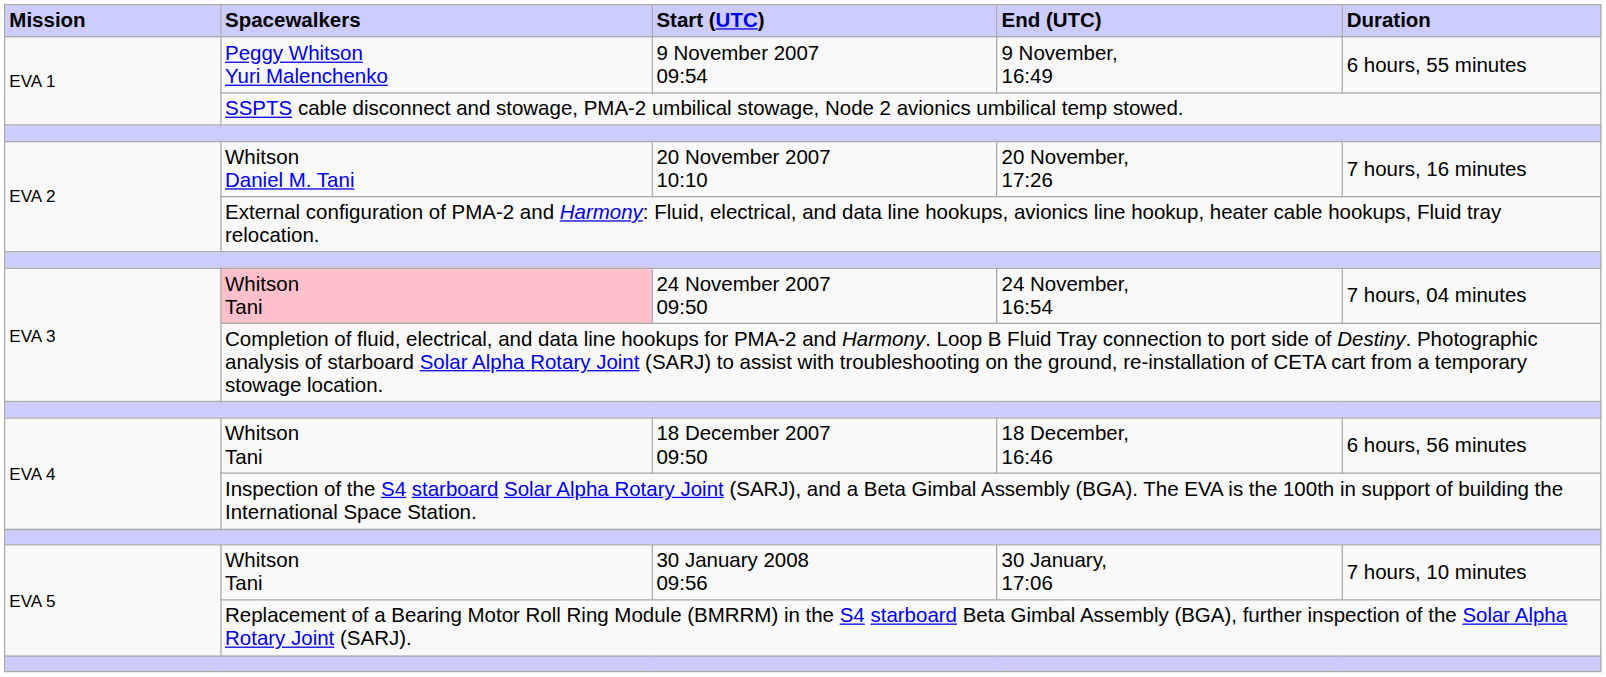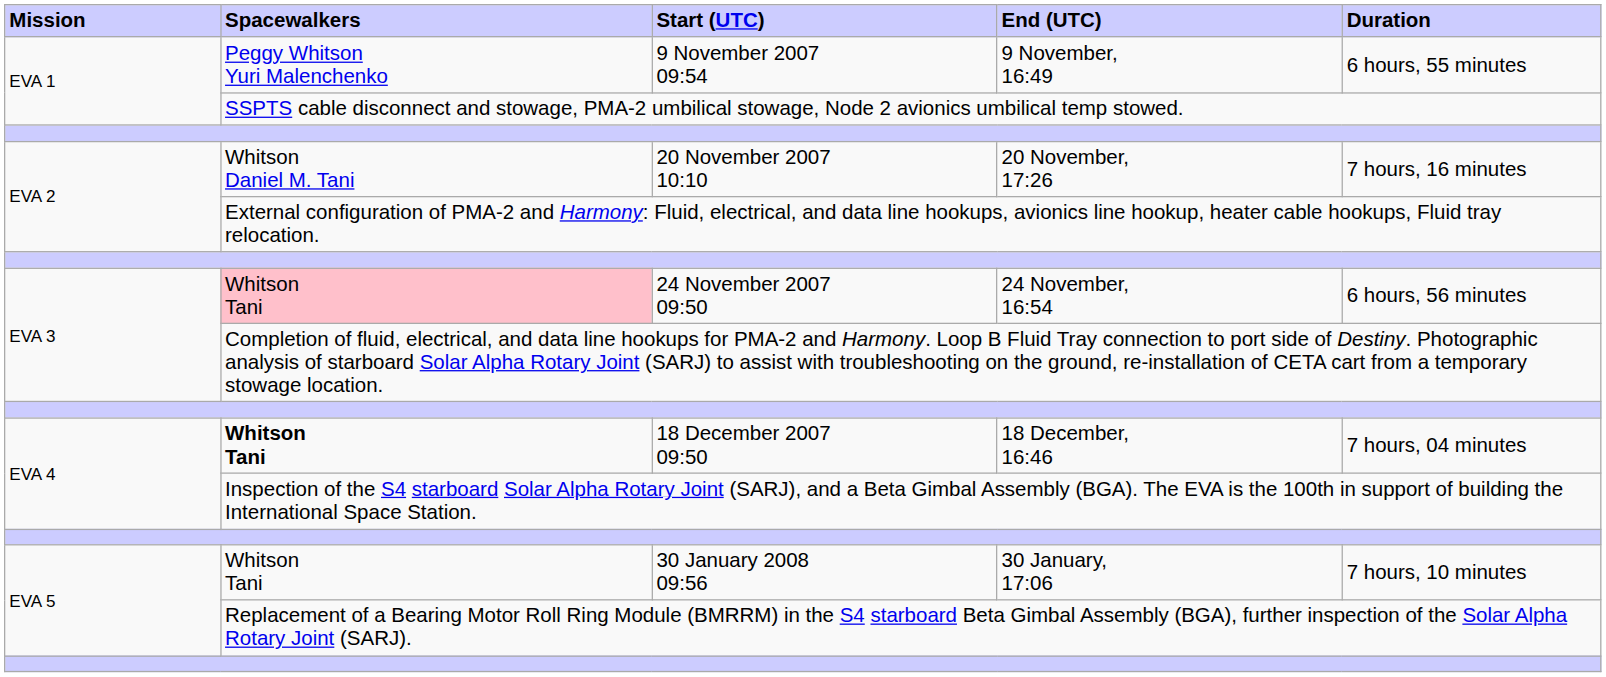24 November 2007 09:50 | Duration: 7 hours, 04 minutes -> 6 hours, 56 minutes
18 December 2007 09:50 | Spacewalkers: normal -> bold
18 December 2007 09:50 | Duration: 6 hours, 56 minutes -> 7 hours, 04 minutes
